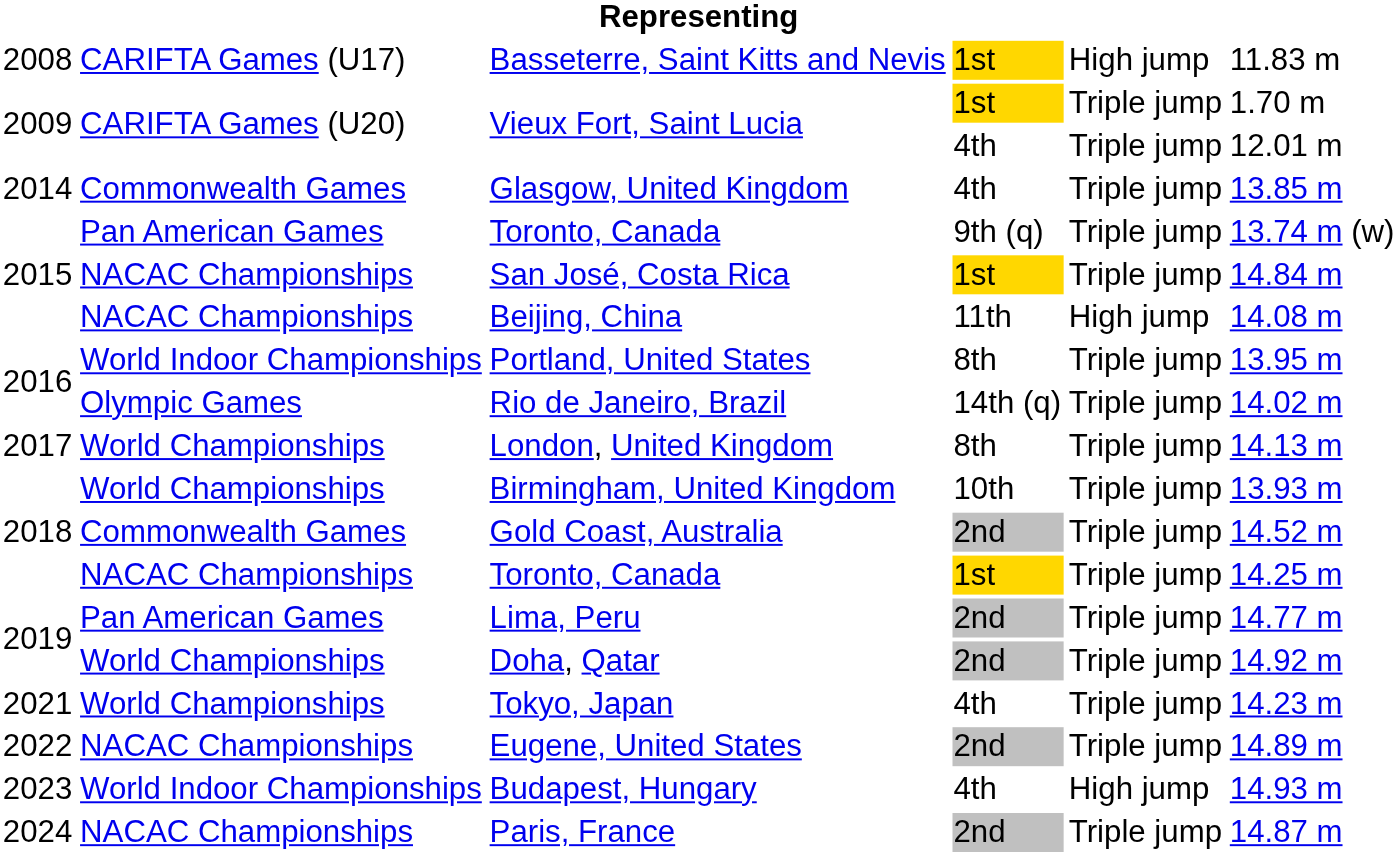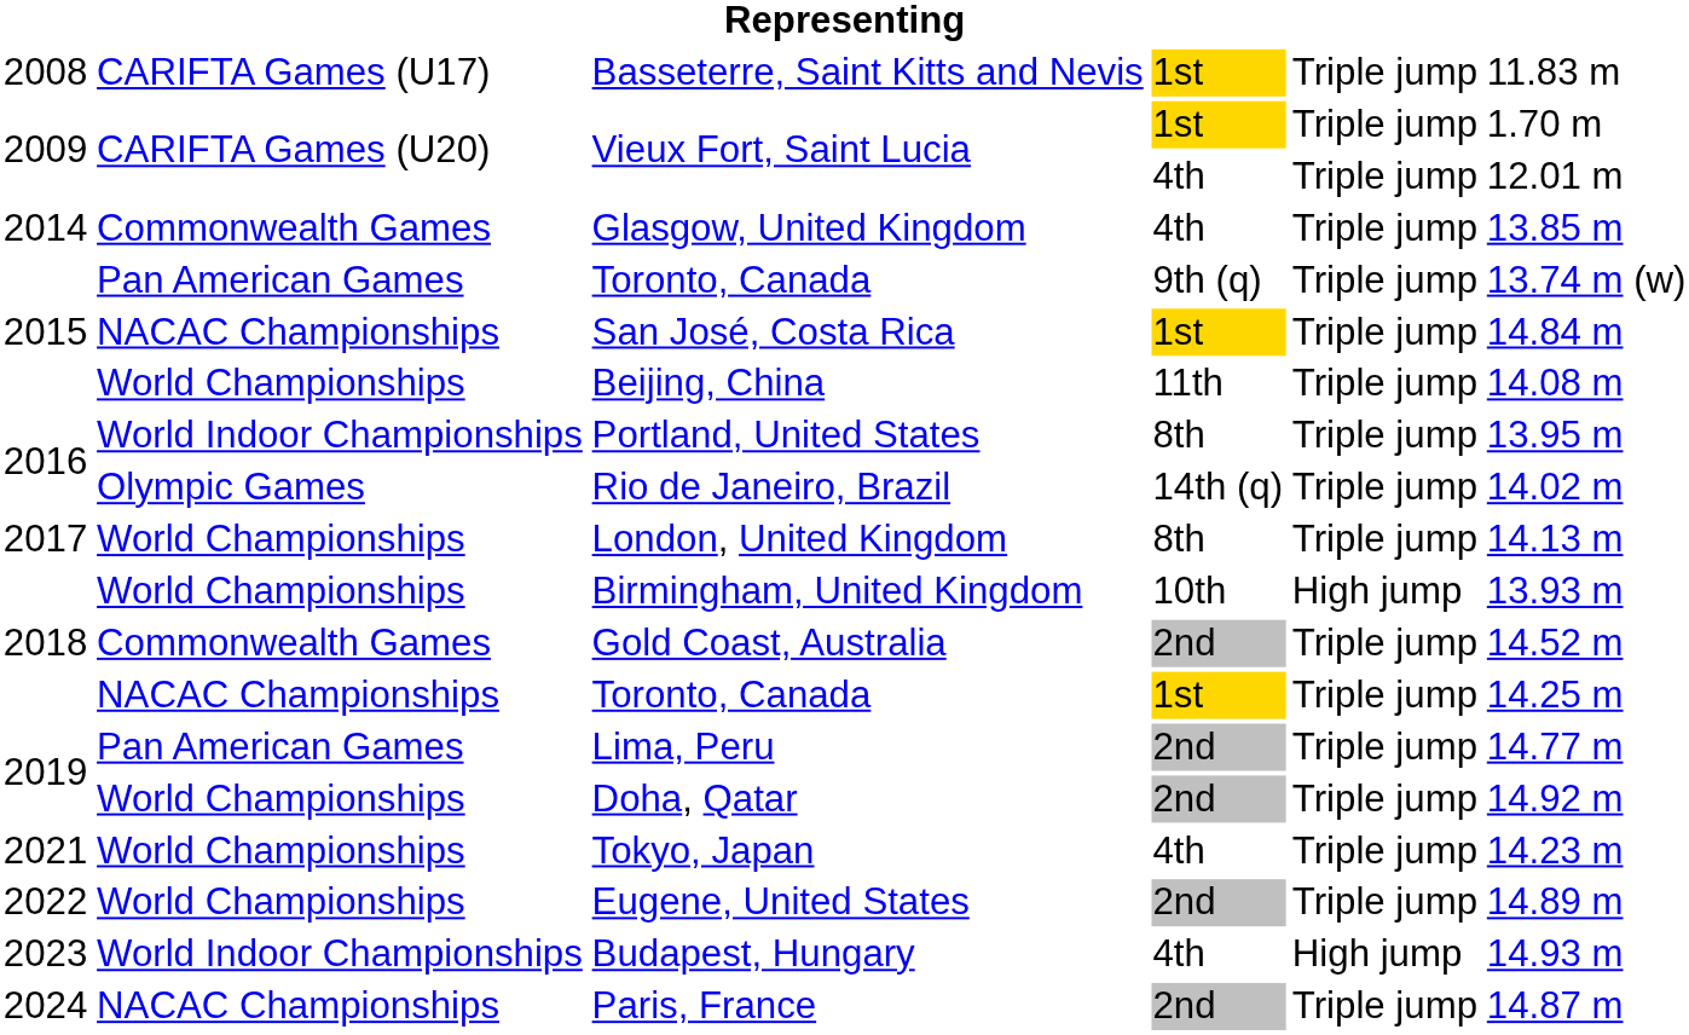Basseterre, Saint Kitts and Nevis | column 5: High jump -> Triple jump
Beijing, China | column 2: NACAC Championships -> World Championships
Beijing, China | column 5: High jump -> Triple jump
Birmingham, United Kingdom | column 5: Triple jump -> High jump
Eugene, United States | column 2: NACAC Championships -> World Championships
